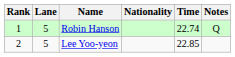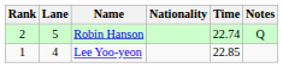Robin Hanson | Rank: 1 -> 2
Lee Yoo-yeon | Rank: 2 -> 1
Lee Yoo-yeon | Lane: 5 -> 4
